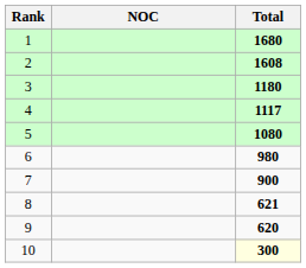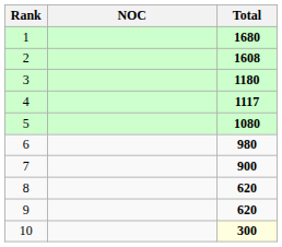8 | Total: 621 -> 620
